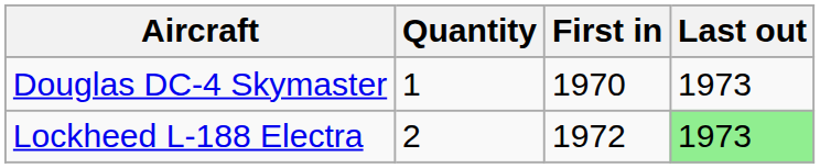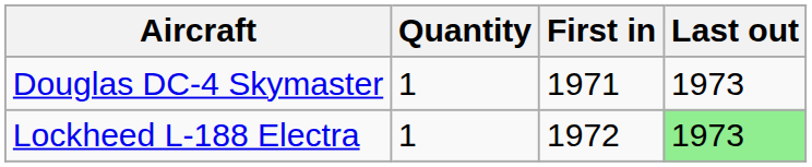Douglas DC-4 Skymaster | First in: 1970 -> 1971
Lockheed L-188 Electra | Quantity: 2 -> 1
